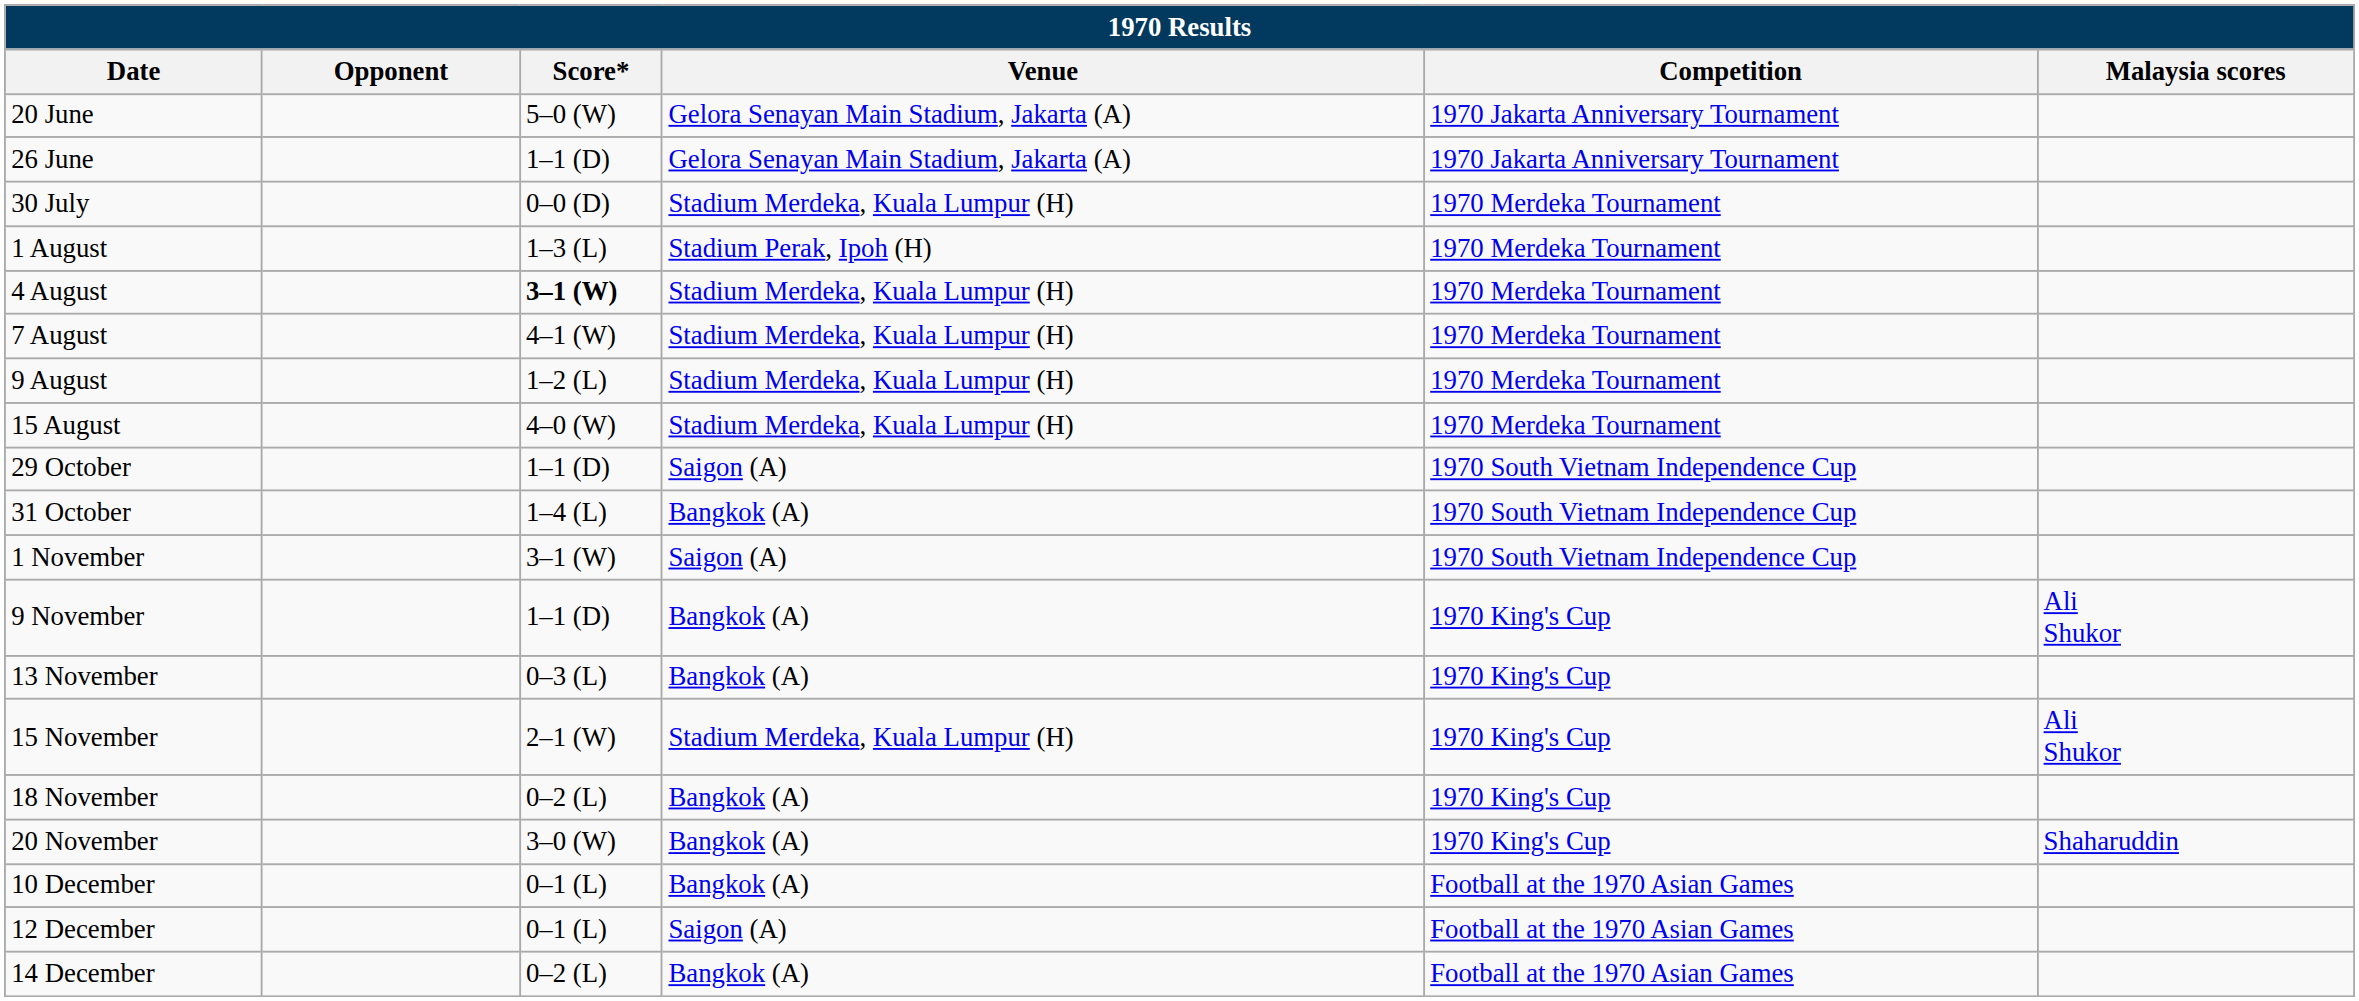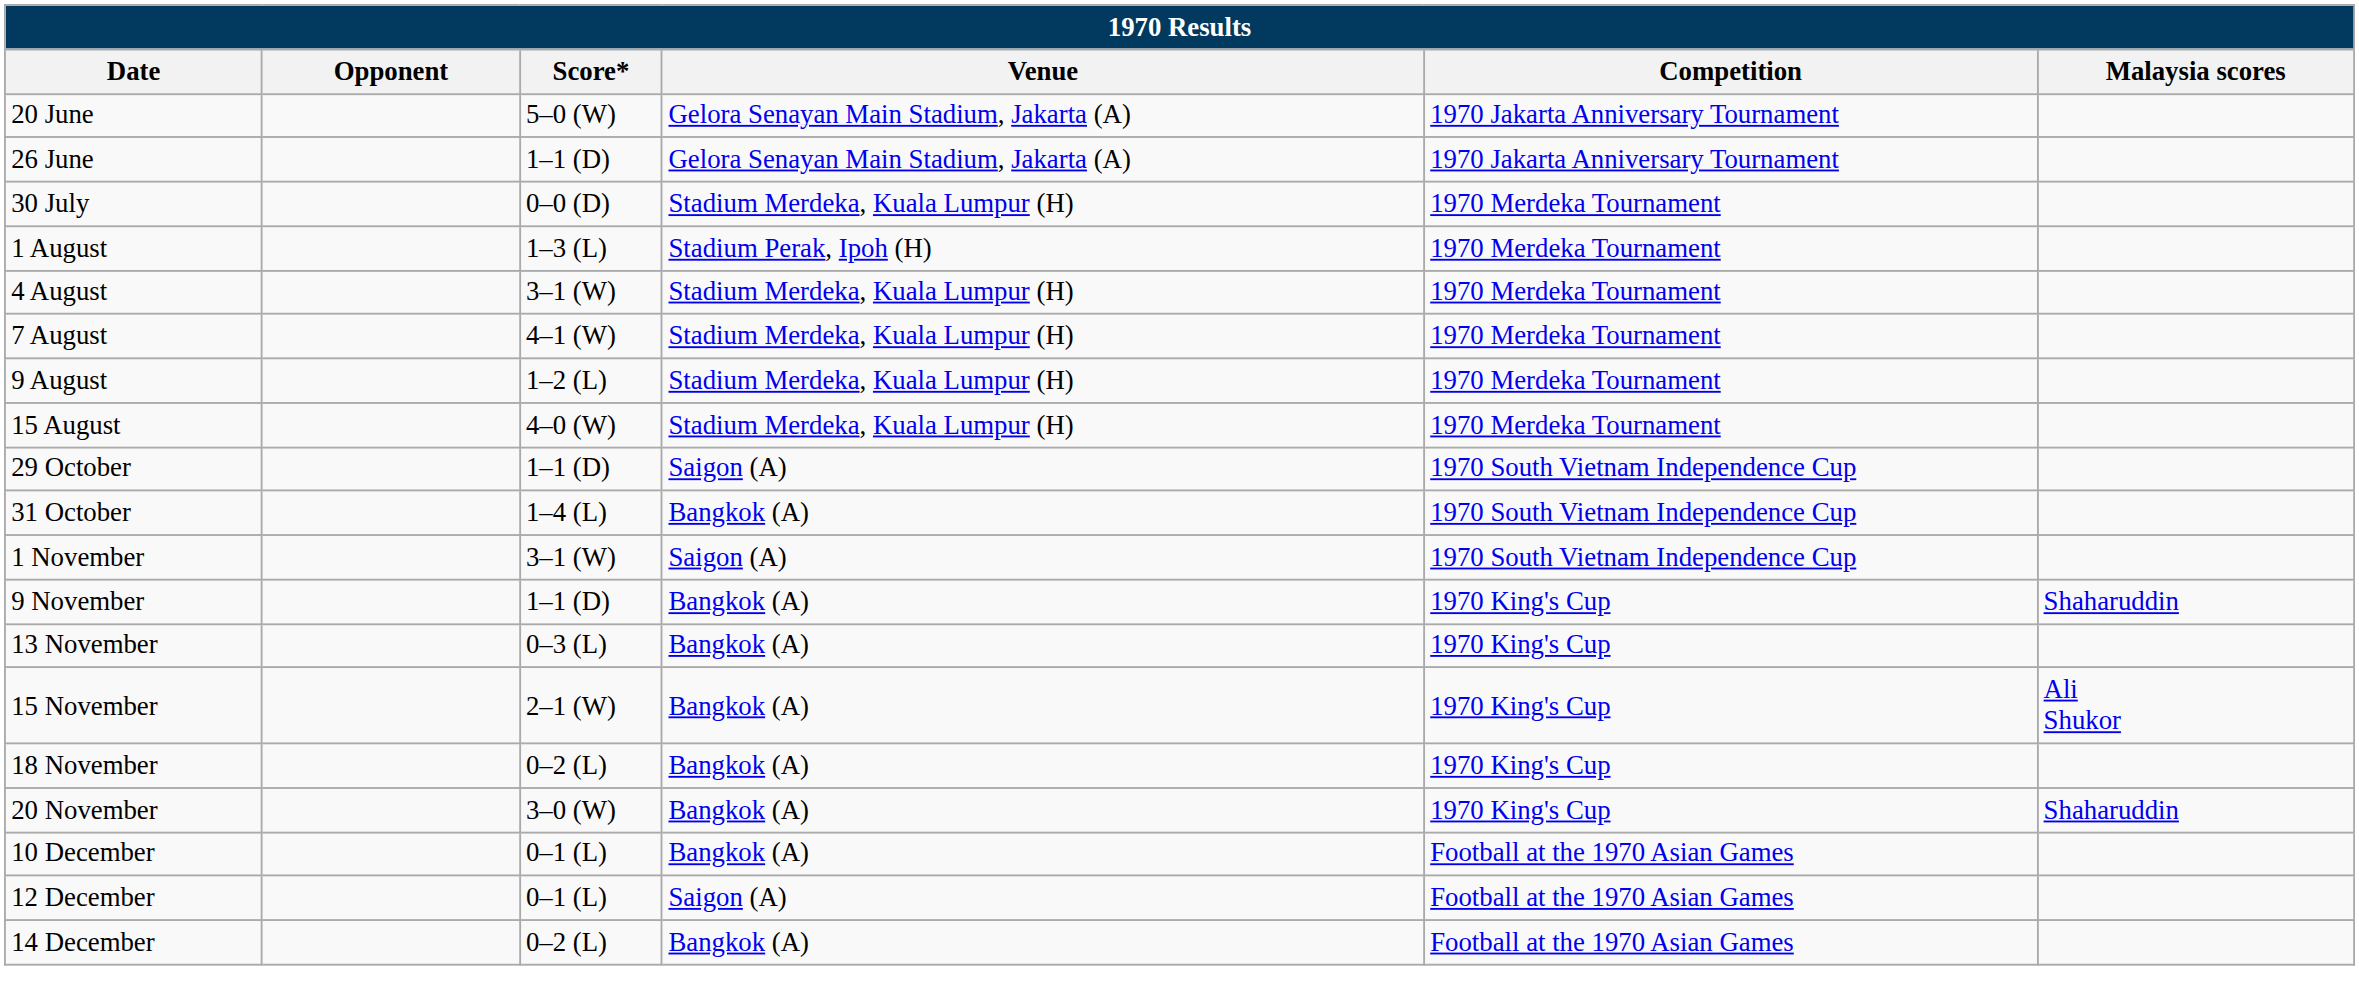4 August | Score*: bold -> normal
9 November | Malaysia scores: Ali Shukor -> Shaharuddin
15 November | Venue: Stadium Merdeka, Kuala Lumpur (H) -> Bangkok (A)
